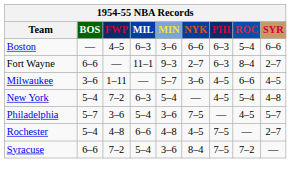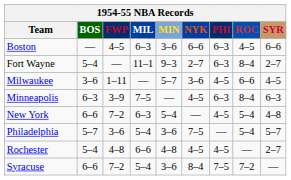Boston | ROC: 5–4 -> 4–5
Fort Wayne | BOS: 6–6 -> 5–4
+ row: Minneapolis | 6–3 | 3–9 | 7–5 | — | 4–5 | 6–3 | 8–4 | 6–3
New York | BOS: 5–4 -> 6–6
Philadelphia | ROC: 4–5 -> 5–4
Rochester | PHI: 7–5 -> 4–5
